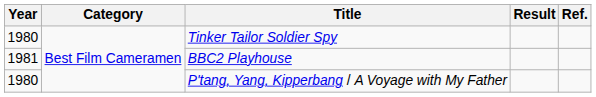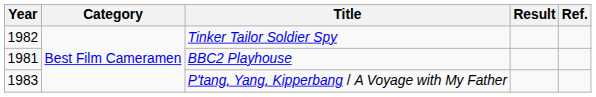Tinker Tailor Soldier Spy | Year: 1980 -> 1982
P'tang, Yang, Kipperbang / A Voyage with My Father | Year: 1980 -> 1983
